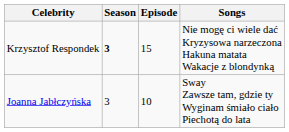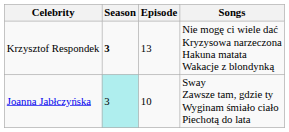Krzysztof Respondek | Episode: 15 -> 13
Joanna Jabłczyńska | Season: no background -> paleturquoise background
